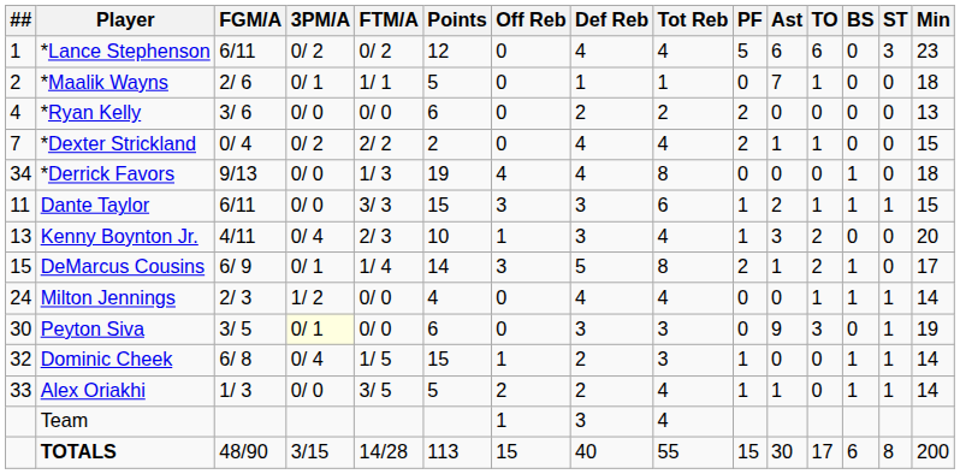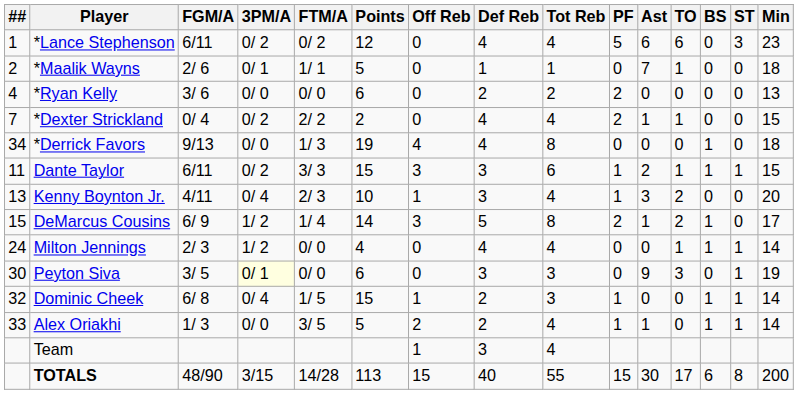Dante Taylor | 3PM/A: 0/ 0 -> 0/ 2
DeMarcus Cousins | 3PM/A: 0/ 1 -> 1/ 2
